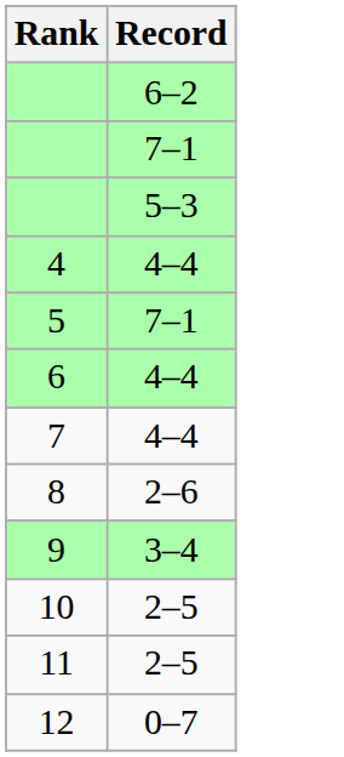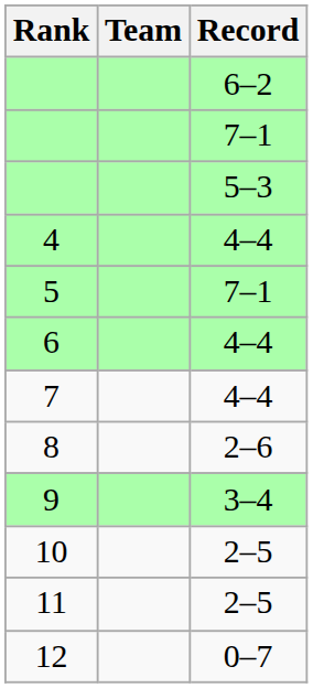+ column: Team
